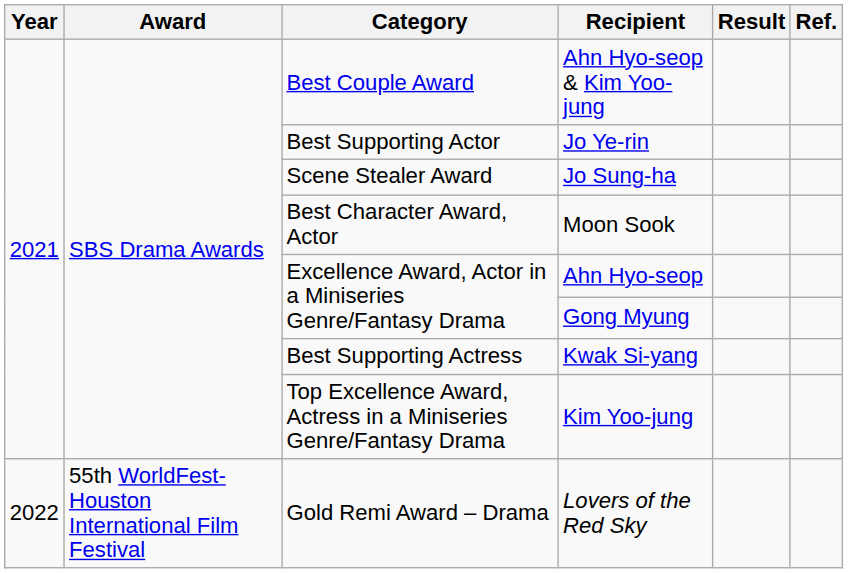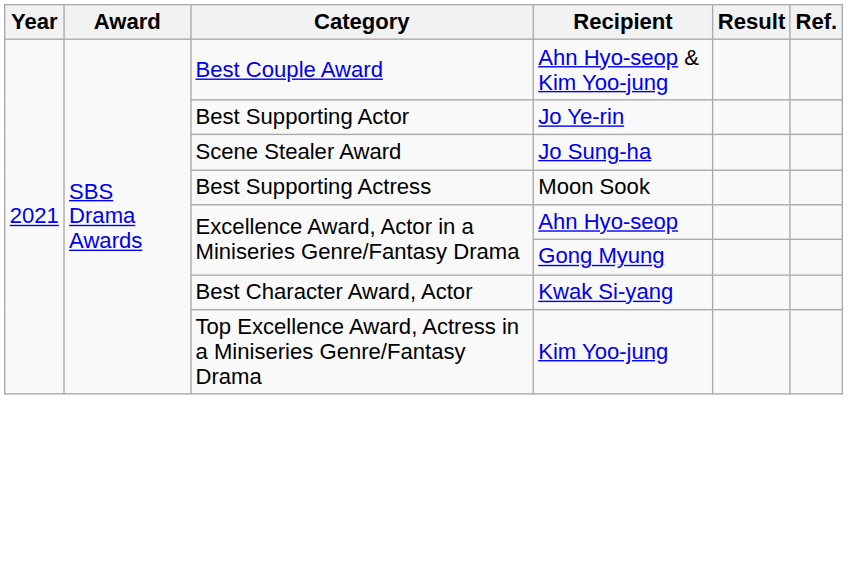Moon Sook | Category: Best Character Award, Actor -> Best Supporting Actress
Kwak Si-yang | Category: Best Supporting Actress -> Best Character Award, Actor
- row: 2022 | 55th WorldFest-Houston International Film Festival | Gold Remi Award – Drama | Lovers of the Red Sky
